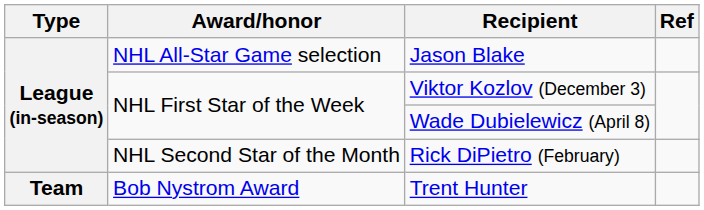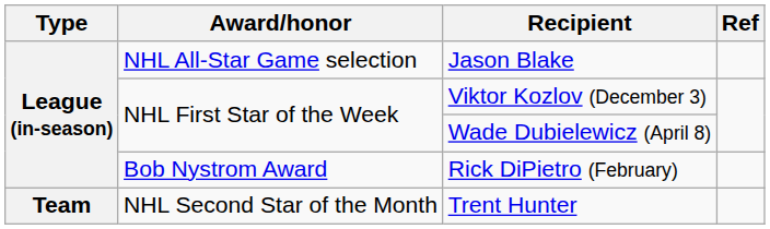Rick DiPietro (February) | Award/honor: NHL Second Star of the Month -> Bob Nystrom Award
Trent Hunter | Award/honor: Bob Nystrom Award -> NHL Second Star of the Month
